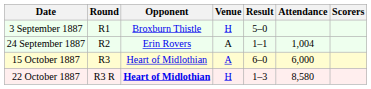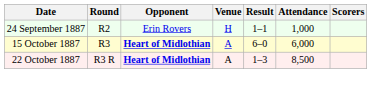- row: 3 September 1887 | R1 | Broxburn Thistle | H | 5–0
24 September 1887 | Venue: A -> H
24 September 1887 | Attendance: 1,004 -> 1,000
15 October 1887 | Opponent: normal -> bold
22 October 1887 | Venue: H -> A
22 October 1887 | Attendance: 8,580 -> 8,500
